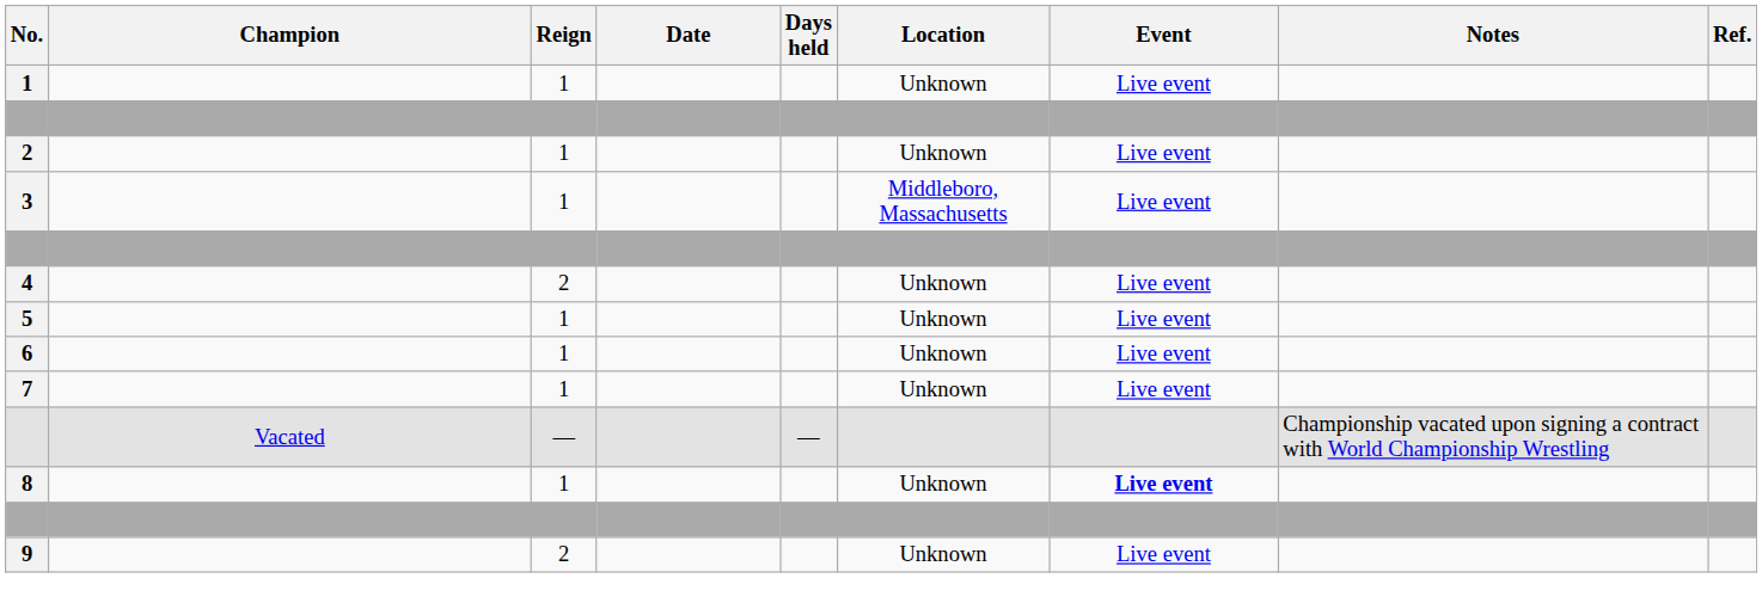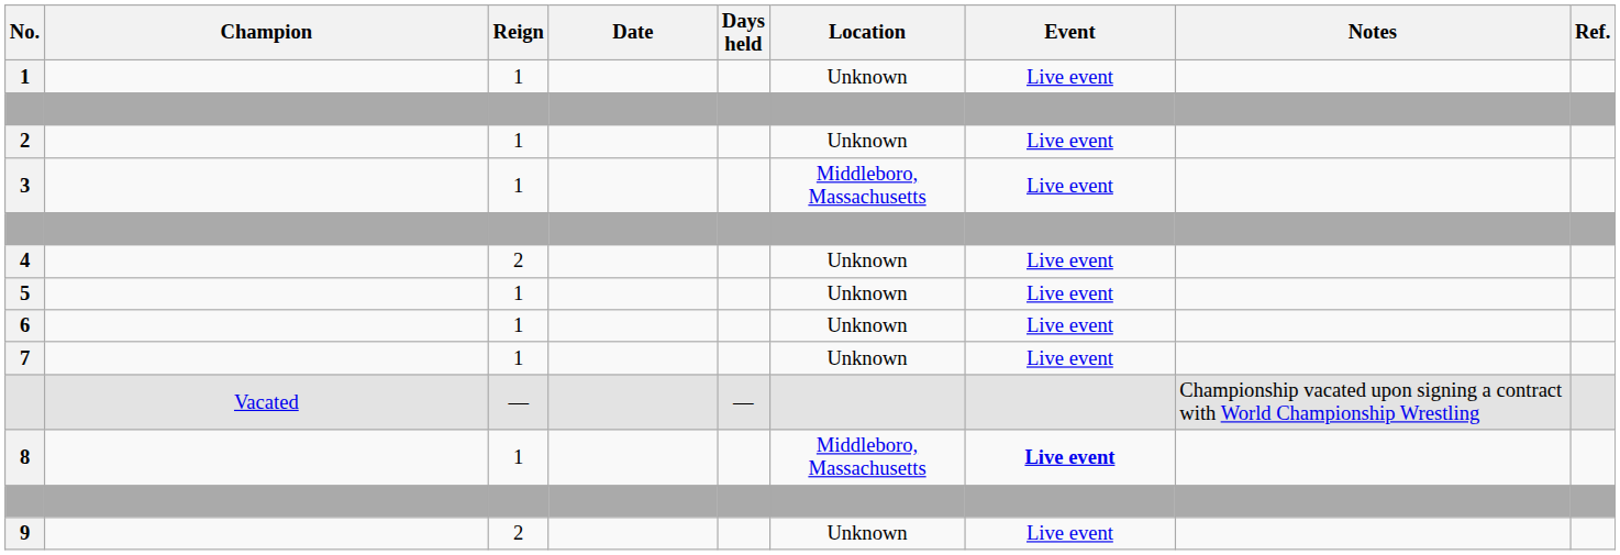8 | Location: Unknown -> Middleboro, Massachusetts
